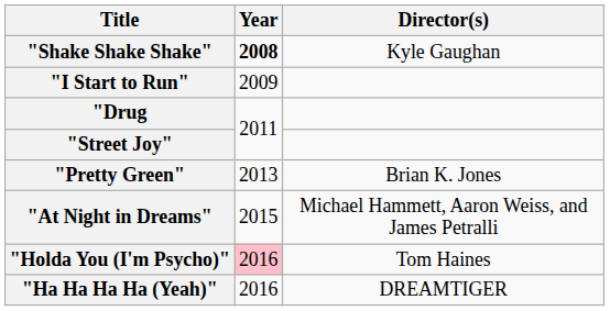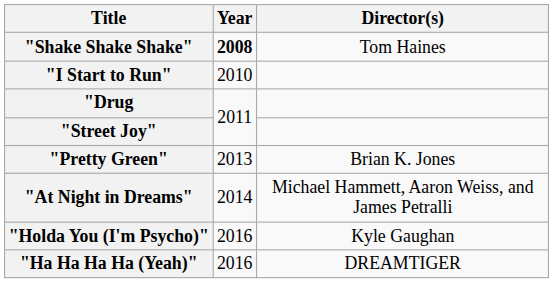"Shake Shake Shake" | Director(s): Kyle Gaughan -> Tom Haines
"I Start to Run" | Year: 2009 -> 2010
"At Night in Dreams" | Year: 2015 -> 2014
"Holda You (I'm Psycho)" | Year: pink background -> no background
"Holda You (I'm Psycho)" | Director(s): Tom Haines -> Kyle Gaughan
